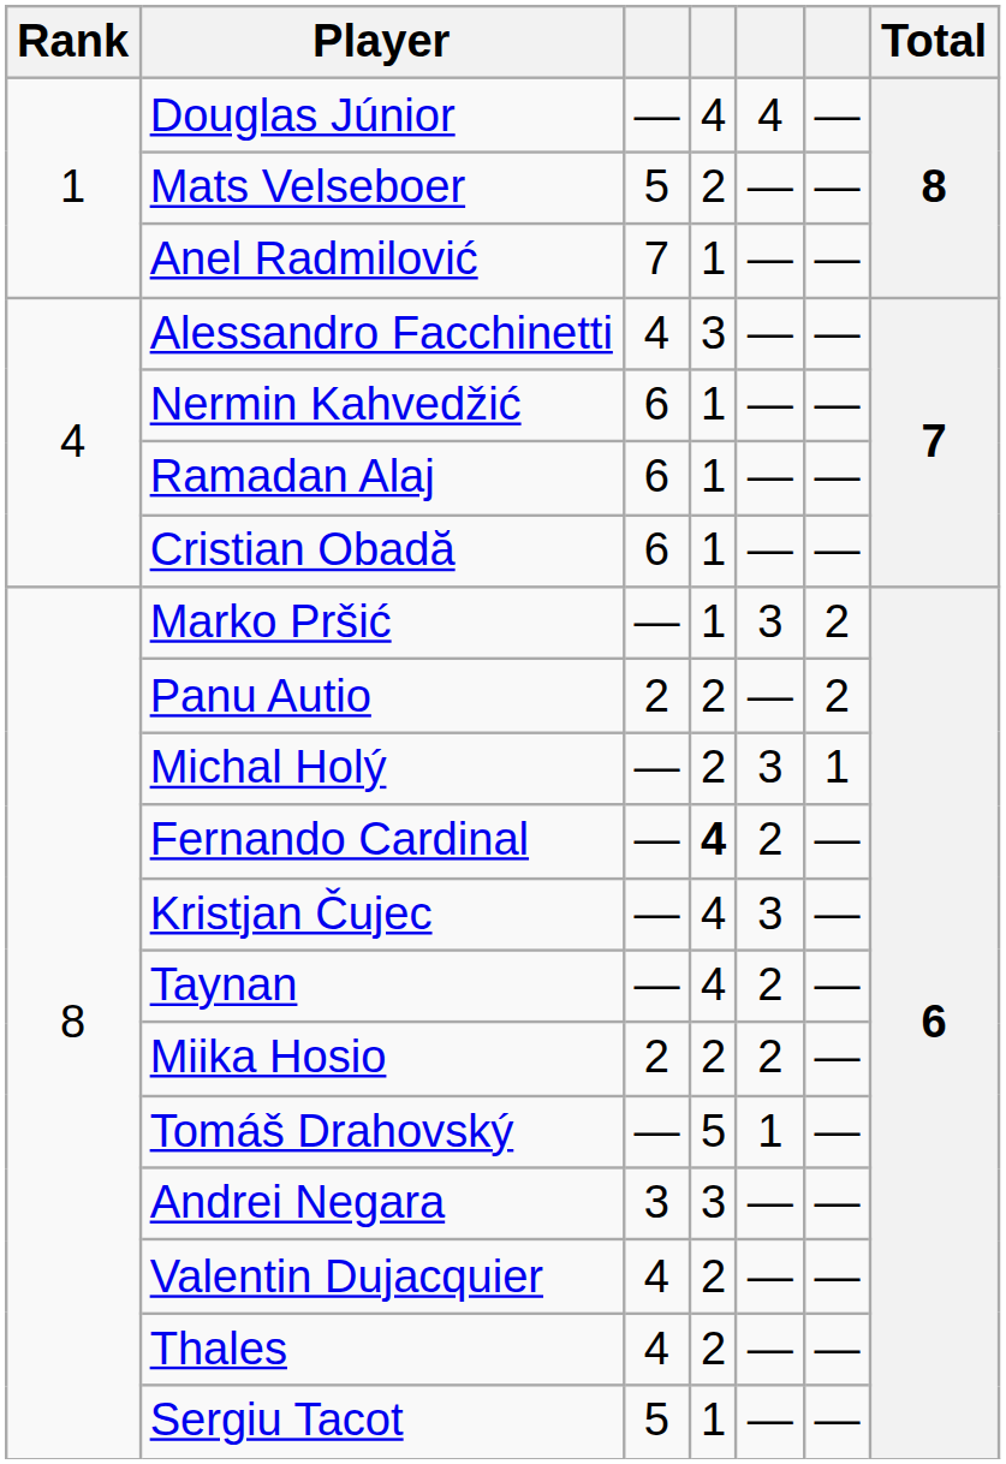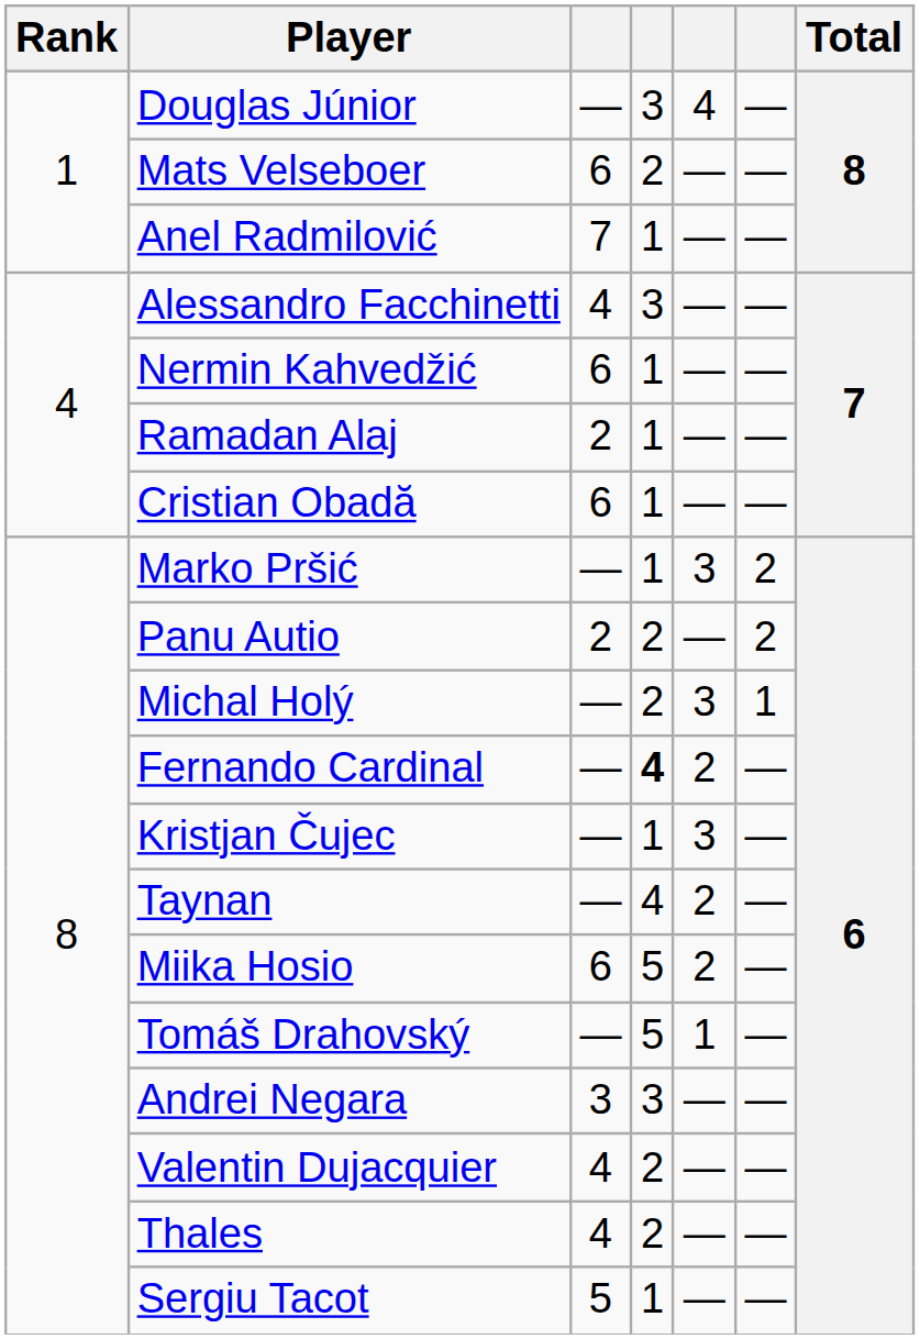Douglas Júnior | column 4: 4 -> 3
Mats Velseboer | column 3: 5 -> 6
Ramadan Alaj | column 3: 6 -> 2
Kristjan Čujec | column 4: 4 -> 1
Miika Hosio | column 3: 2 -> 6
Miika Hosio | column 4: 2 -> 5
